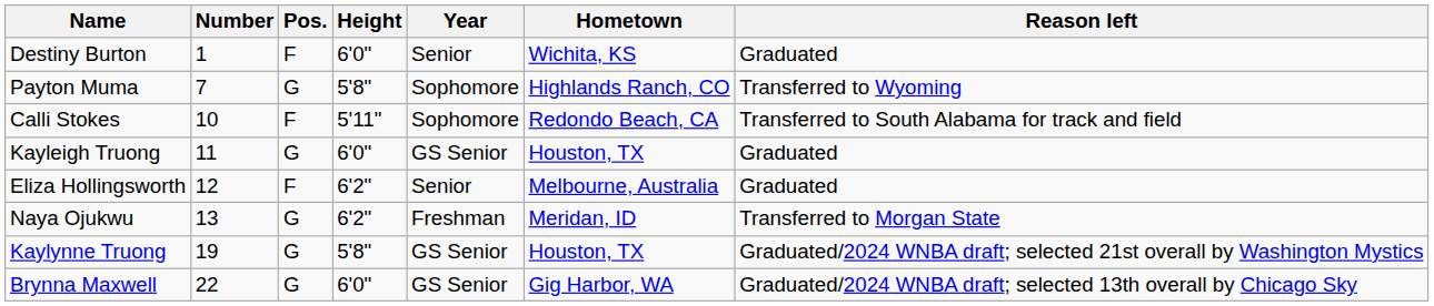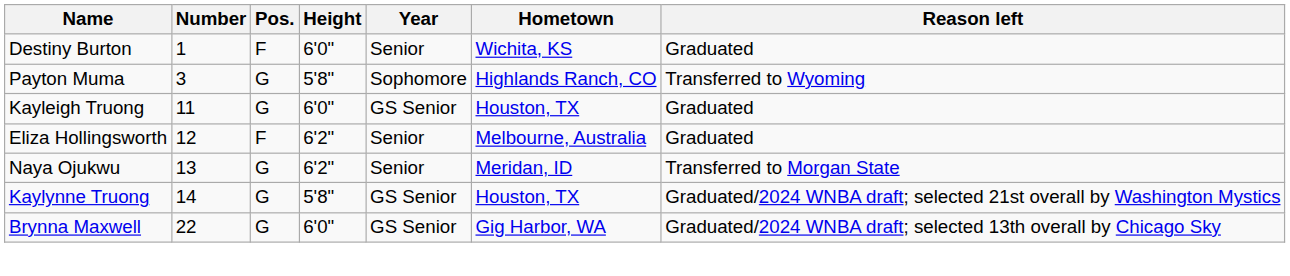Payton Muma | Number: 7 -> 3
- row: Calli Stokes | 10 | F | 5'11" | Sophomore | Redondo Beach, CA | Transferred to South Alabama for track and field
Naya Ojukwu | Year: Freshman -> Senior
Kaylynne Truong | Number: 19 -> 14
